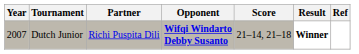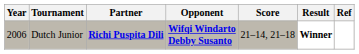Dutch Junior | Year: 2007 -> 2006
Dutch Junior | Partner: normal -> bold
